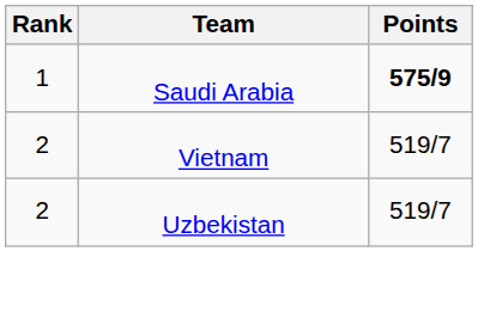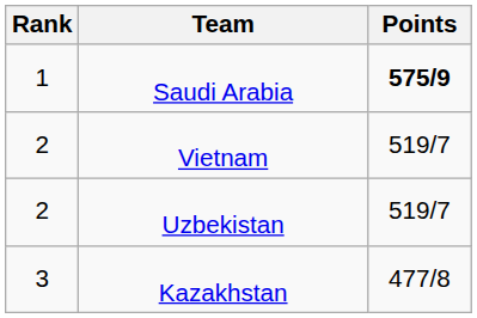+ row: 3 | Kazakhstan | 477/8
